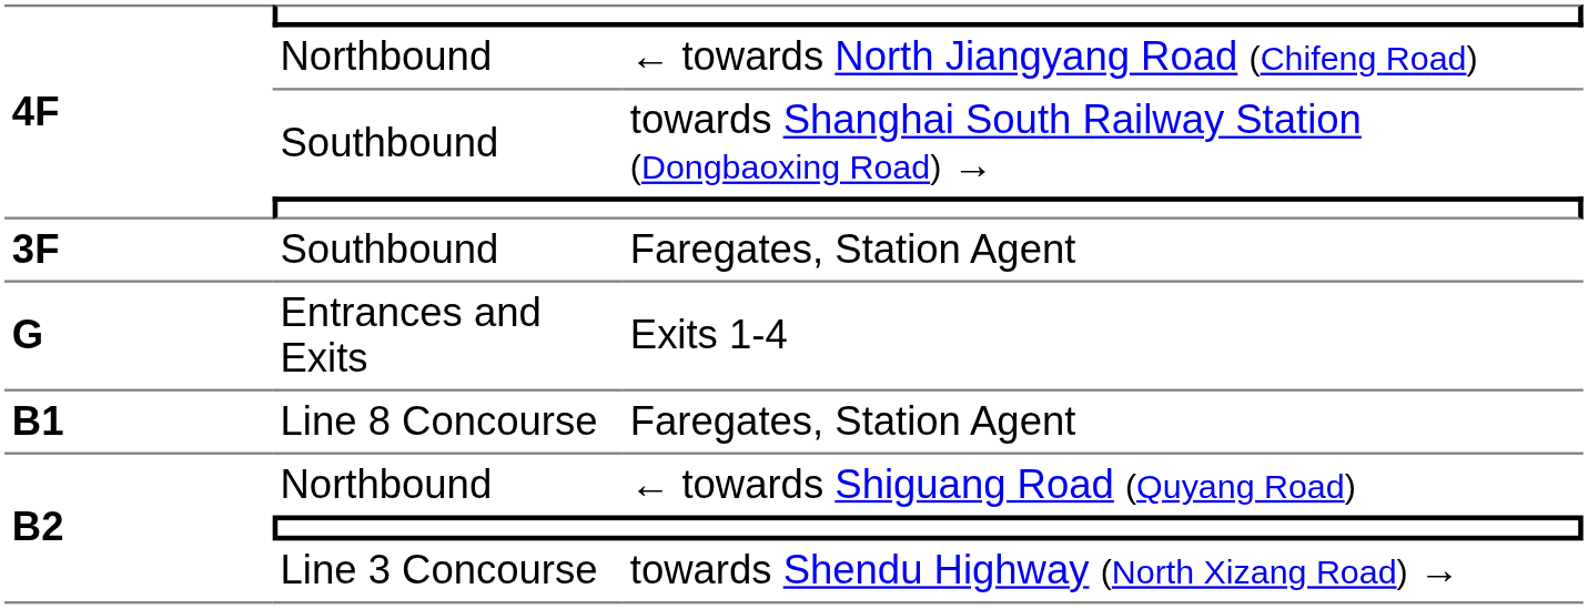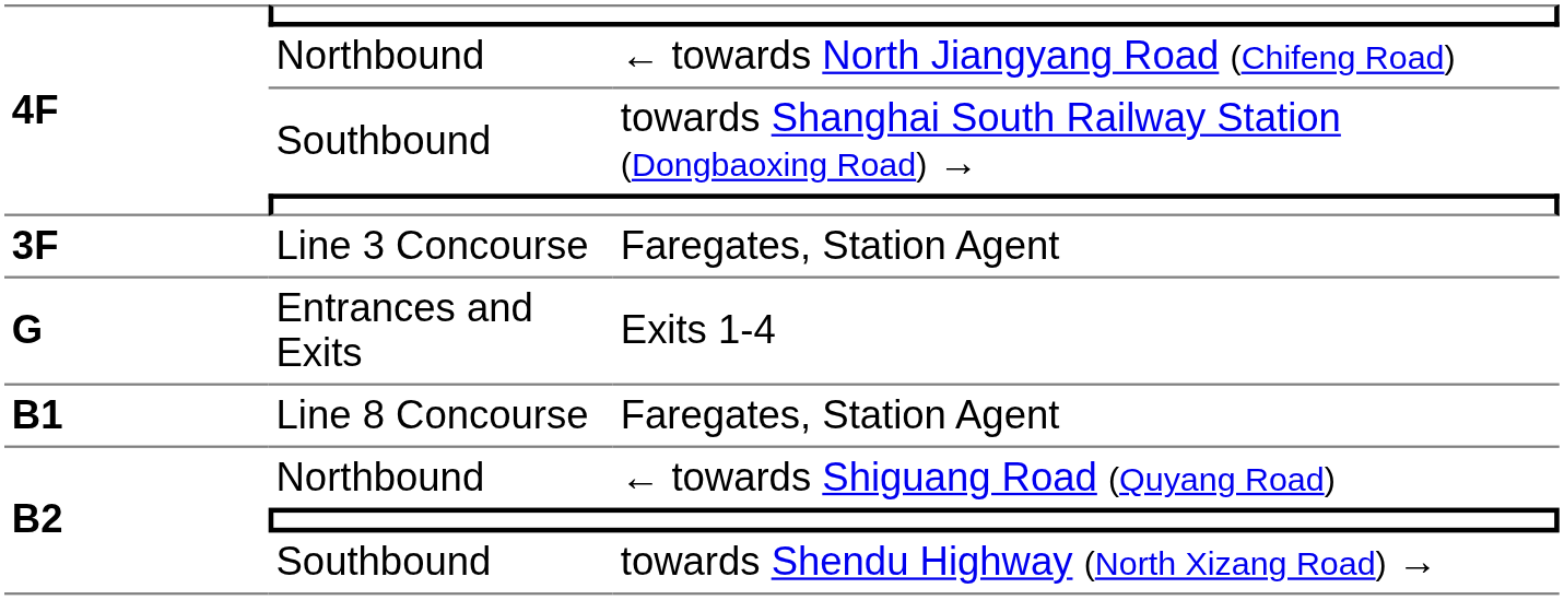3F / Faregates, Station Agent | column 2: Southbound -> Line 3 Concourse
towards Shendu Highway (North Xizang Road) → | column 2: Line 3 Concourse -> Southbound
